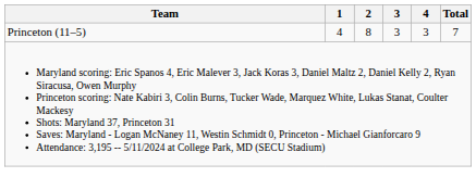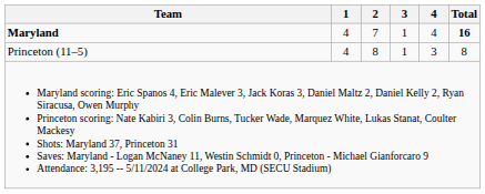+ row: Maryland | 4 | 7 | 1 | 4 | 16
Princeton (11–5) | 3: 3 -> 1
Princeton (11–5) | Total: 7 -> 8
